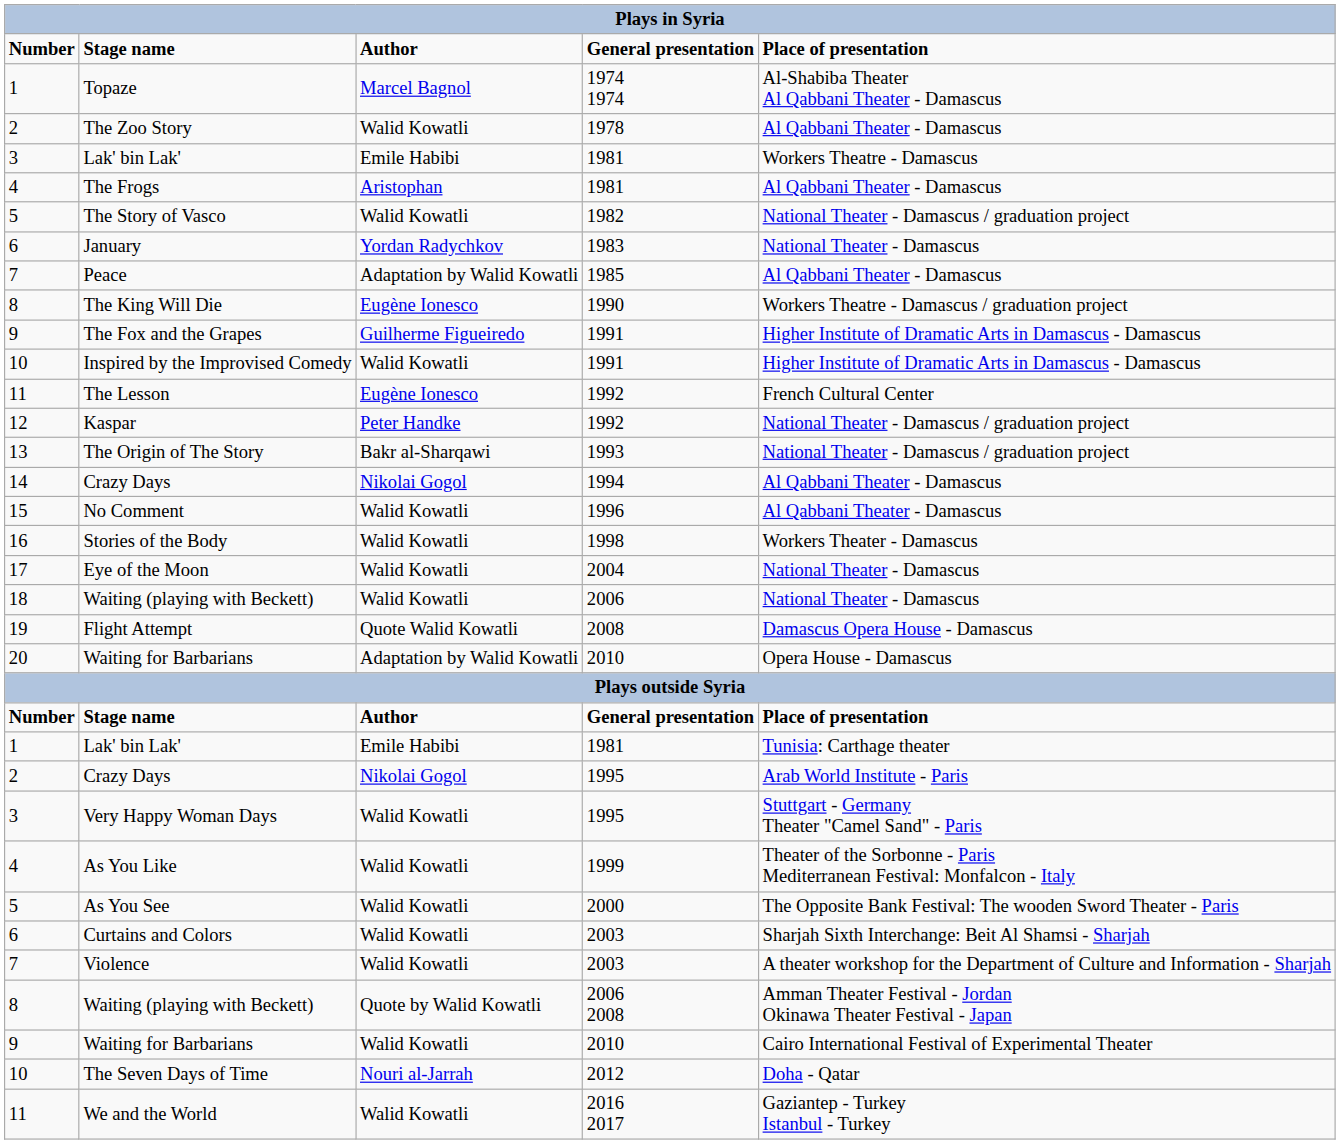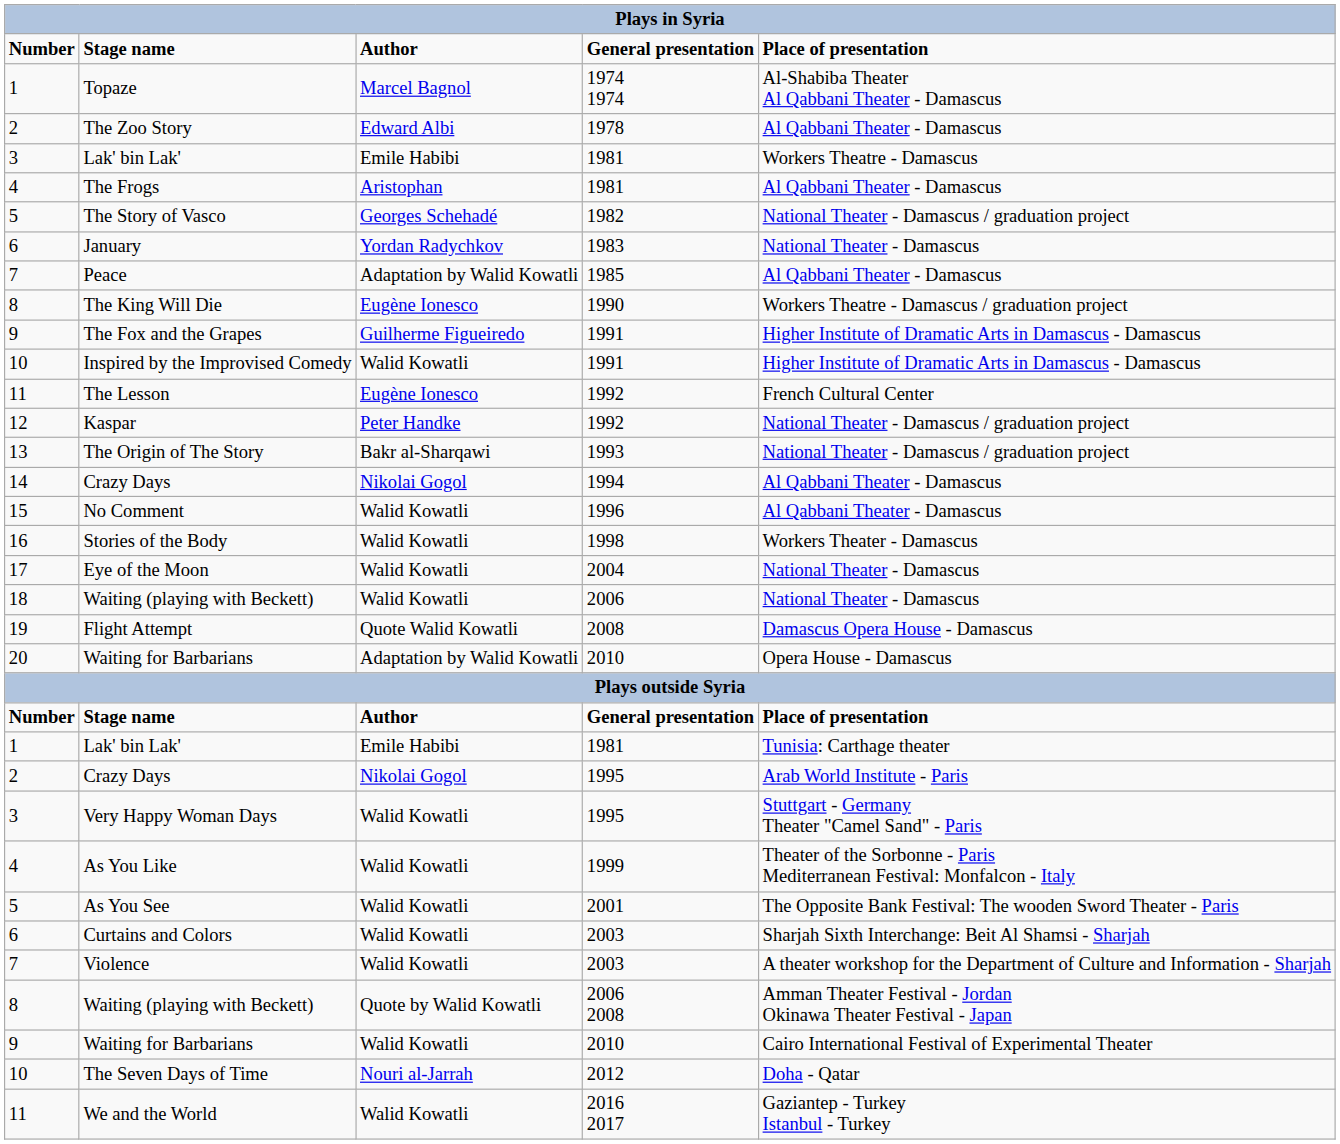The Zoo Story | Author: Walid Kowatli -> Edward Albi
The Story of Vasco | Author: Walid Kowatli -> Georges Schehadé
As You See | General presentation: 2000 -> 2001
